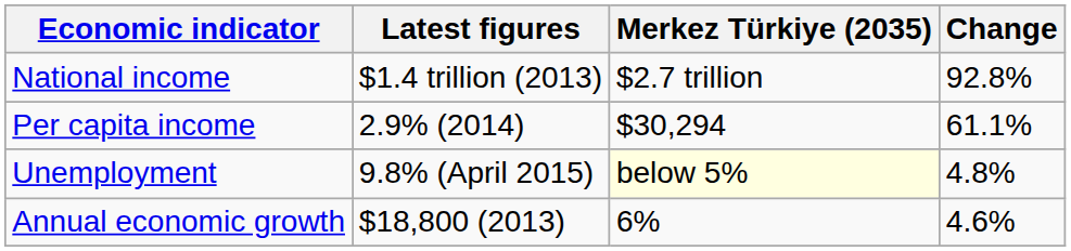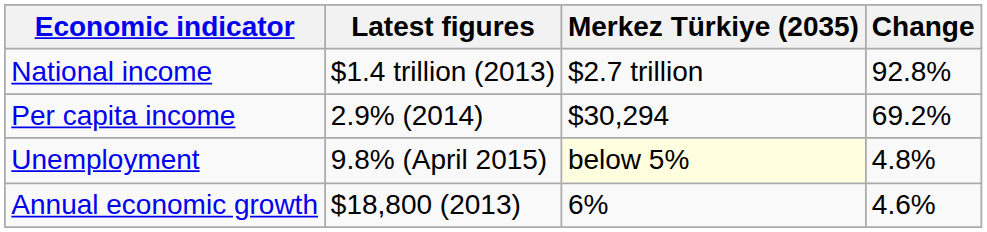Per capita income | Change: 61.1% -> 69.2%
